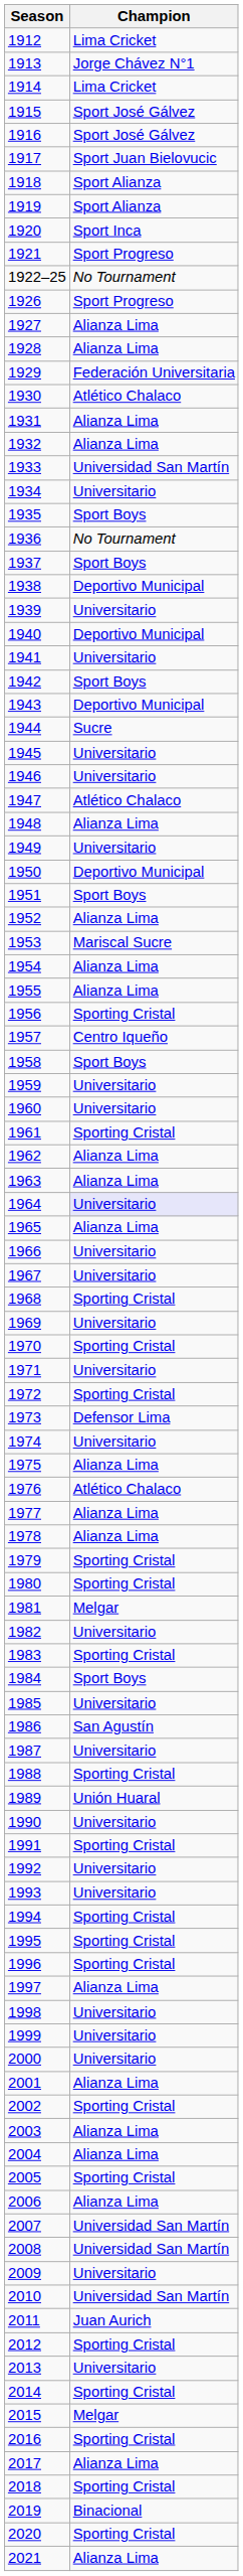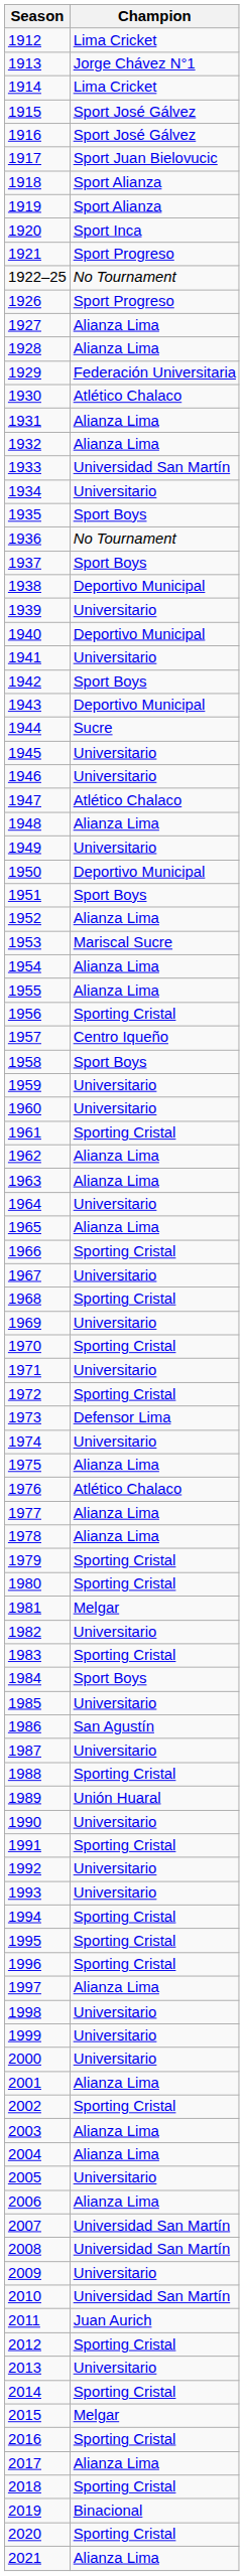1964 | Champion: lavender background -> no background
1966 | Champion: Universitario -> Sporting Cristal
2005 | Champion: Sporting Cristal -> Universitario
